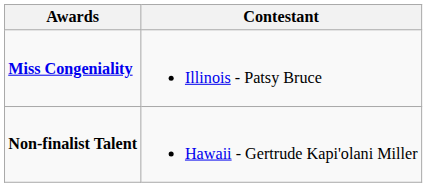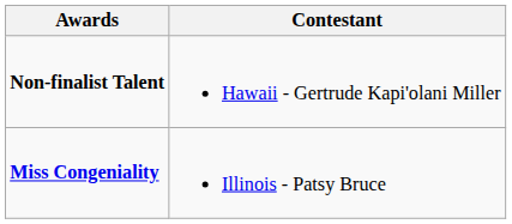rows swapped: Miss Congeniality <-> Non-finalist Talent
